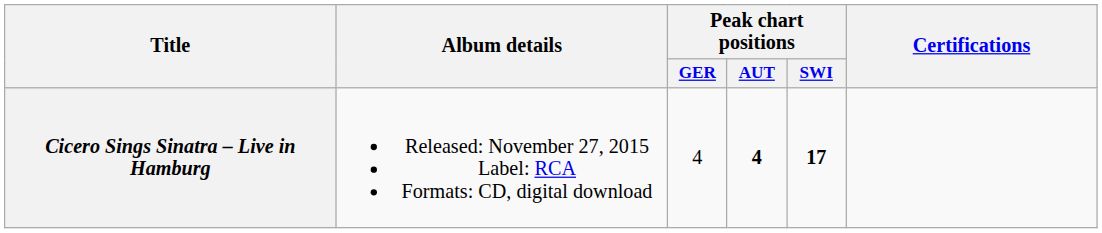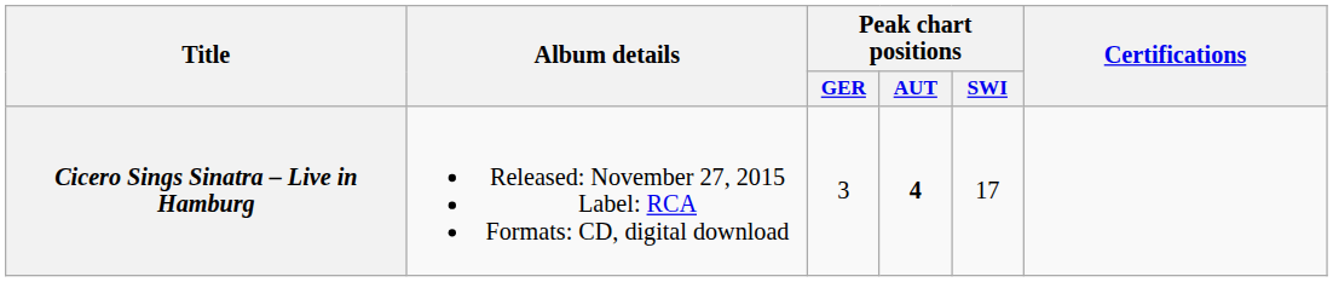Cicero Sings Sinatra – Live in Hamburg | Peak chart positions / GER: 4 -> 3
Cicero Sings Sinatra – Live in Hamburg | Peak chart positions / SWI: bold -> normal
